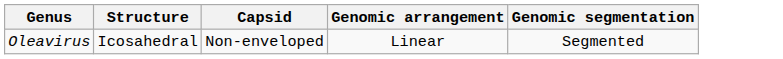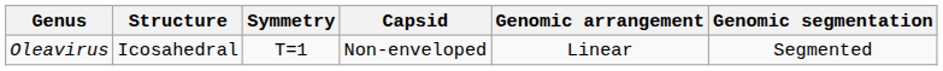+ column: Symmetry | T=1
